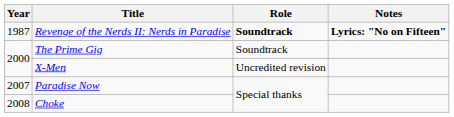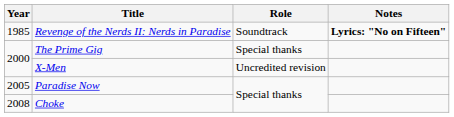Revenge of the Nerds II: Nerds in Paradise | Year: 1987 -> 1985
Revenge of the Nerds II: Nerds in Paradise | Role: bold -> normal
The Prime Gig | Role: Soundtrack -> Special thanks
Paradise Now | Year: 2007 -> 2005
